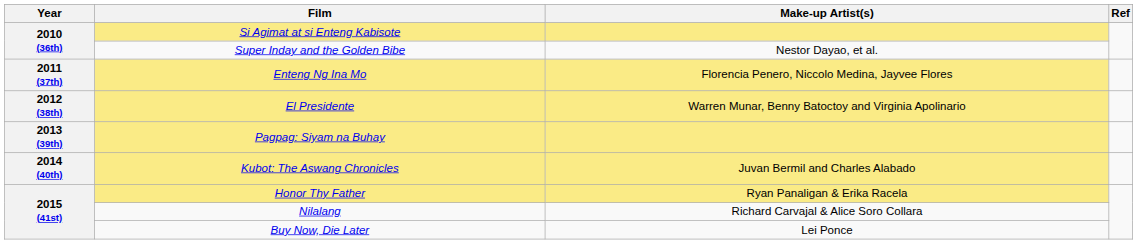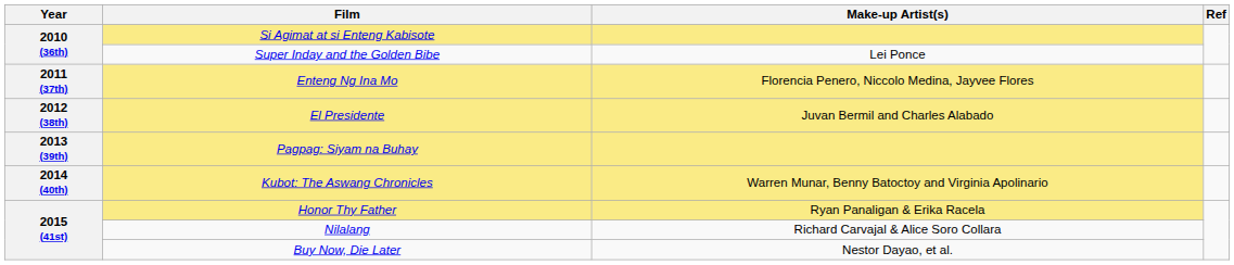Super Inday and the Golden Bibe | Make-up Artist(s): Nestor Dayao, et al. -> Lei Ponce
El Presidente | Make-up Artist(s): Warren Munar, Benny Batoctoy and Virginia Apolinario -> Juvan Bermil and Charles Alabado
Kubot: The Aswang Chronicles | Make-up Artist(s): Juvan Bermil and Charles Alabado -> Warren Munar, Benny Batoctoy and Virginia Apolinario
Buy Now, Die Later | Make-up Artist(s): Lei Ponce -> Nestor Dayao, et al.
